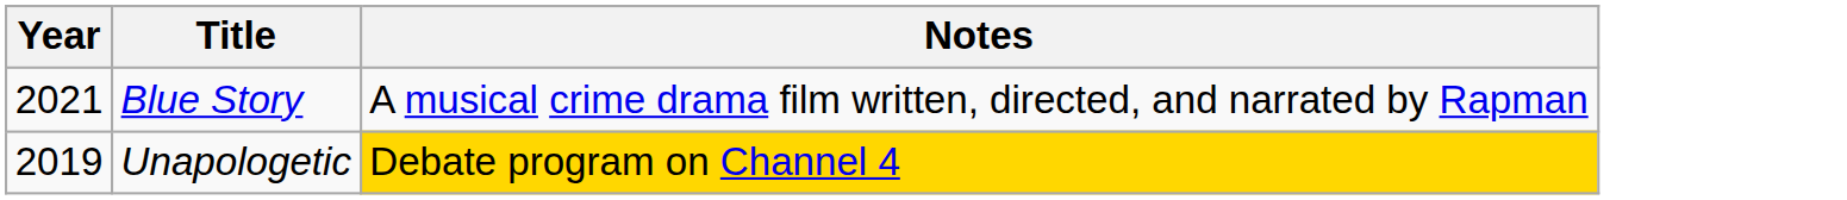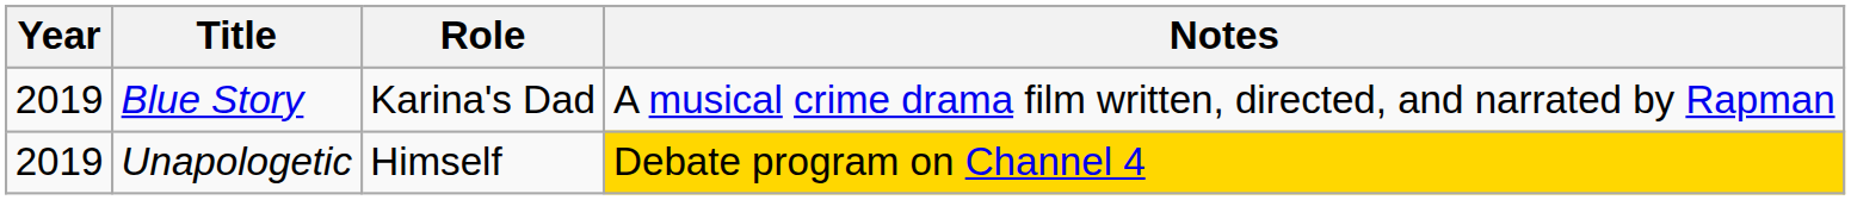+ column: Role | Karina's Dad | Himself
Blue Story | Year: 2021 -> 2019
